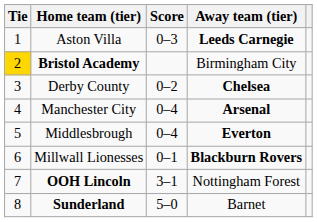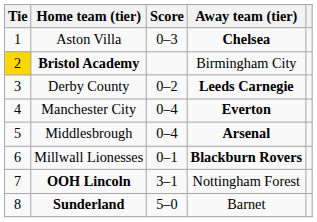Aston Villa | Away team (tier): Leeds Carnegie -> Chelsea
Derby County | Away team (tier): Chelsea -> Leeds Carnegie
Manchester City | Away team (tier): Arsenal -> Everton
Middlesbrough | Away team (tier): Everton -> Arsenal
